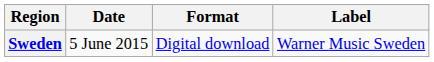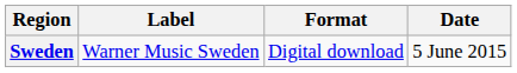columns swapped: Date <-> Label
